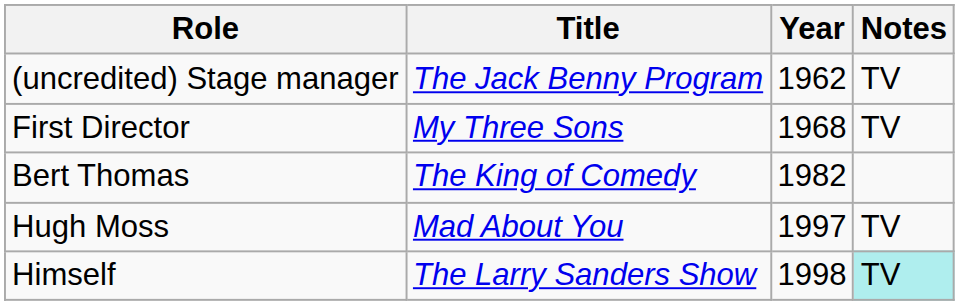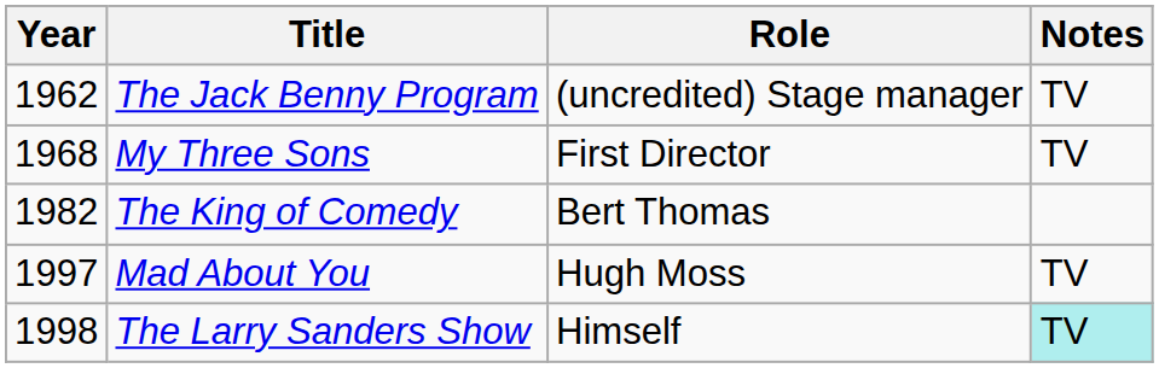columns swapped: Year <-> Role
